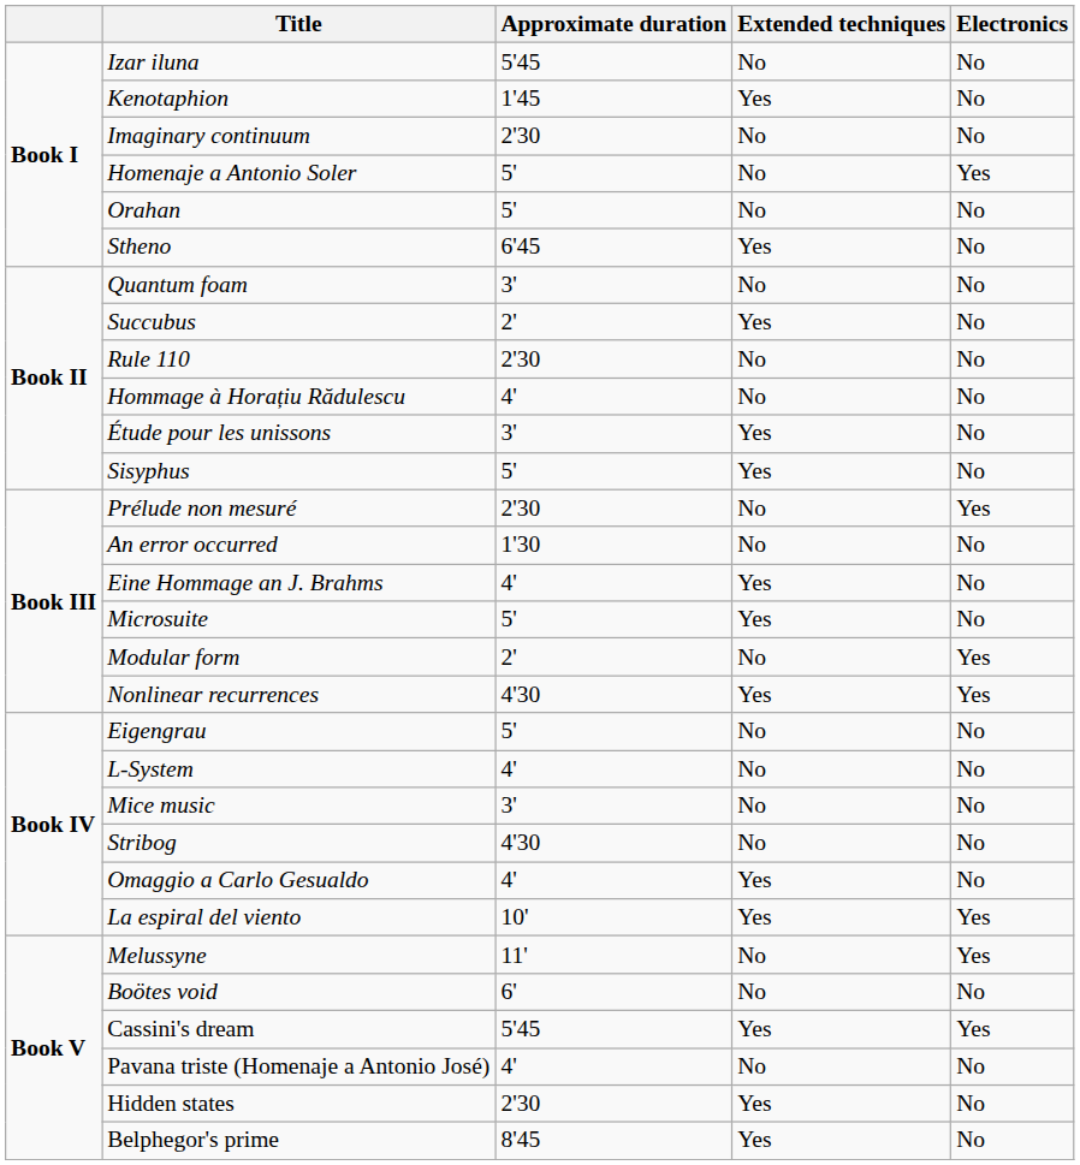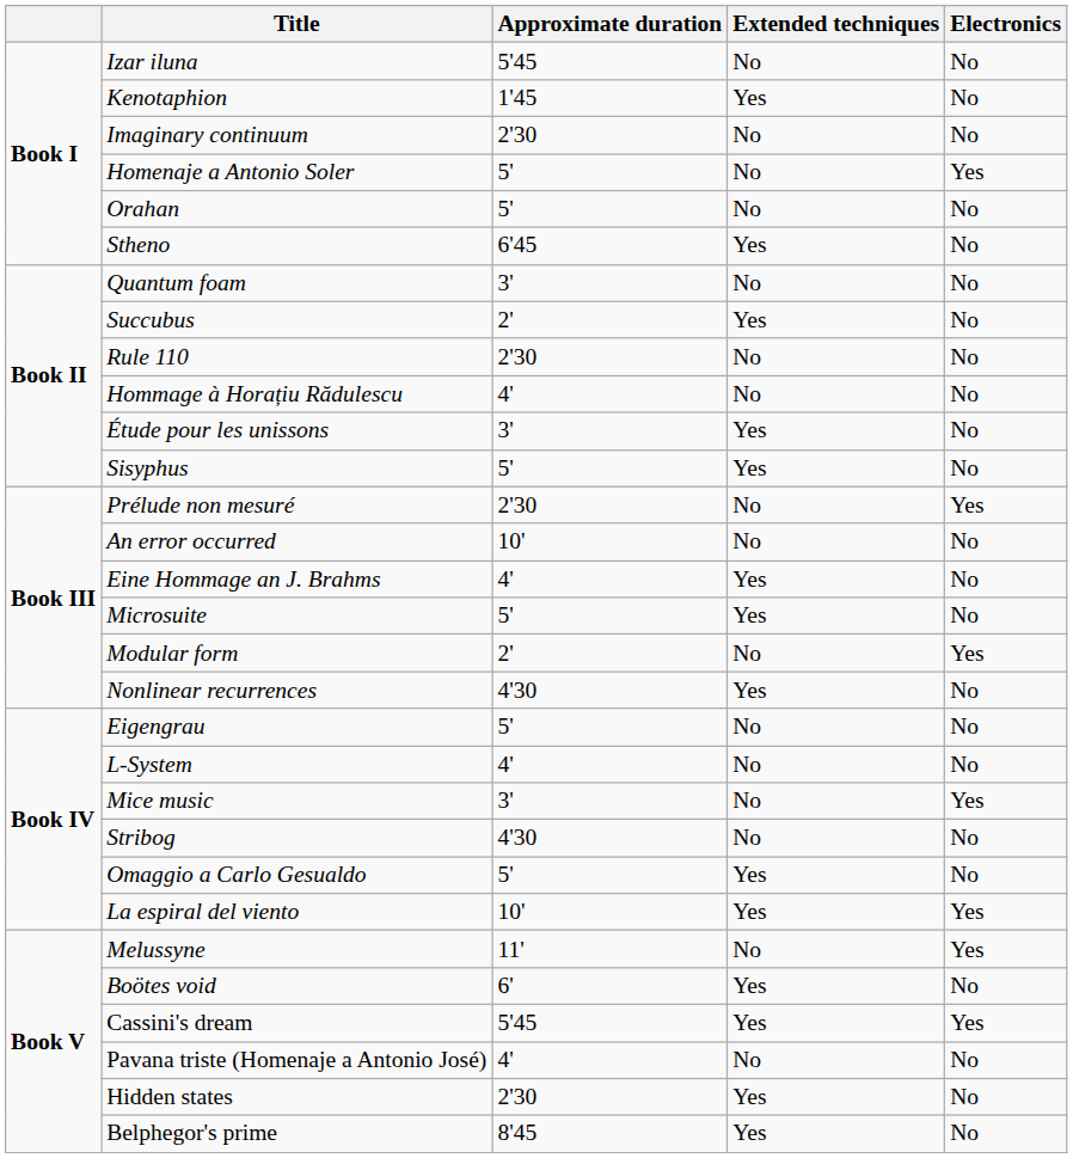An error occurred | Approximate duration: 1'30 -> 10'
Nonlinear recurrences | Electronics: Yes -> No
Mice music | Electronics: No -> Yes
Omaggio a Carlo Gesualdo | Approximate duration: 4' -> 5'
Boötes void | Extended techniques: No -> Yes
